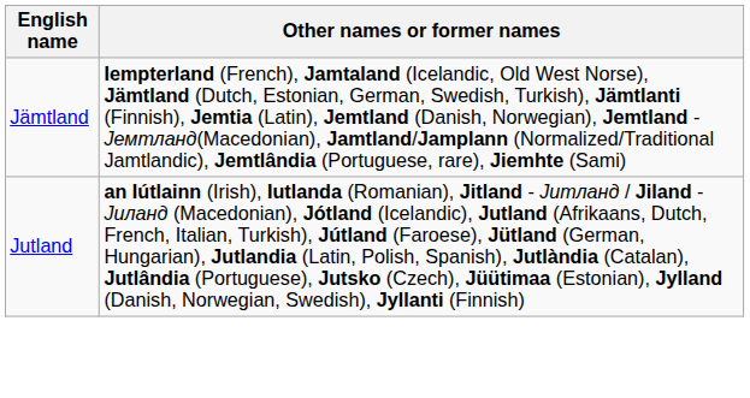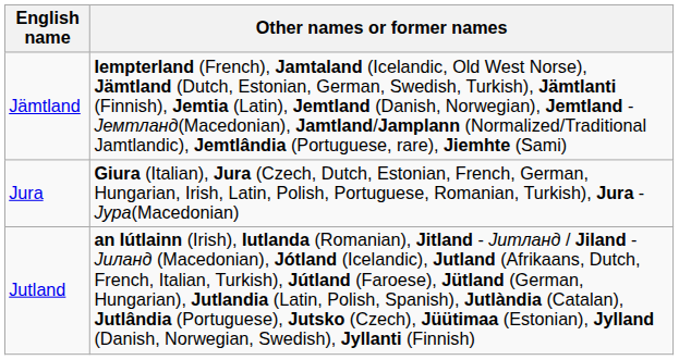+ row: Jura | Giura (Italian), Jura (Czech, Dutch, Estonian, French, German, Hungarian, Irish, Latin, Polish, Portuguese, Romanian, Turkish), Jura - Јура(Macedonian)
